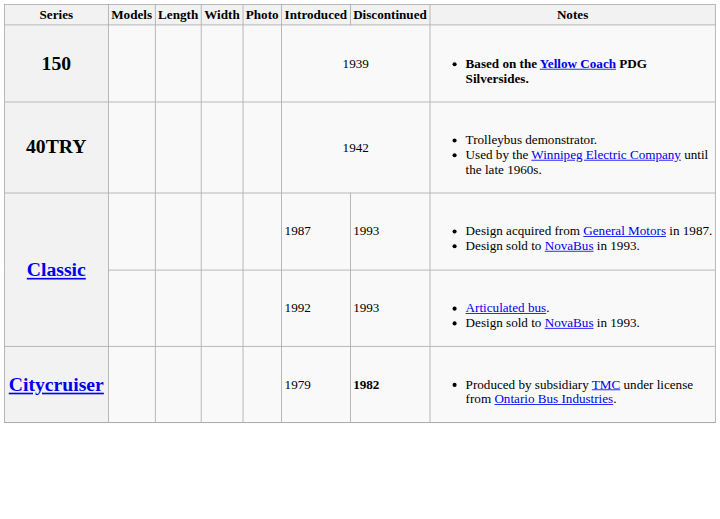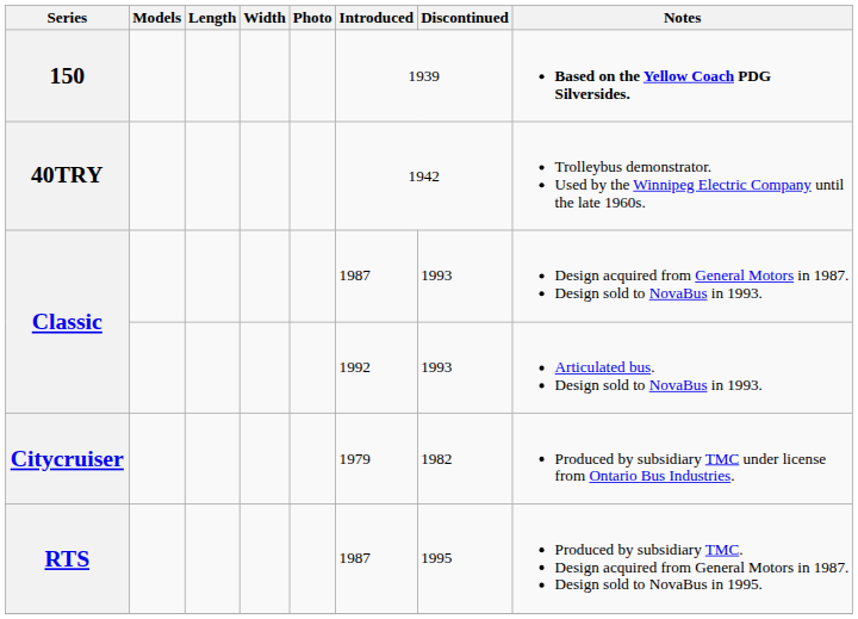Citycruiser | Discontinued: bold -> normal
+ row: RTS | 1987 | 1995 | Produced by subsidiary TMC. Design acquired from General Motors in 1987. Design sold to NovaBus in 1995.
